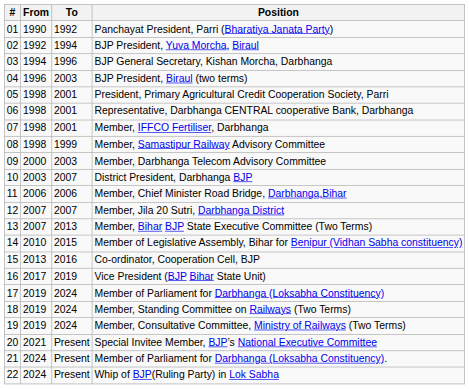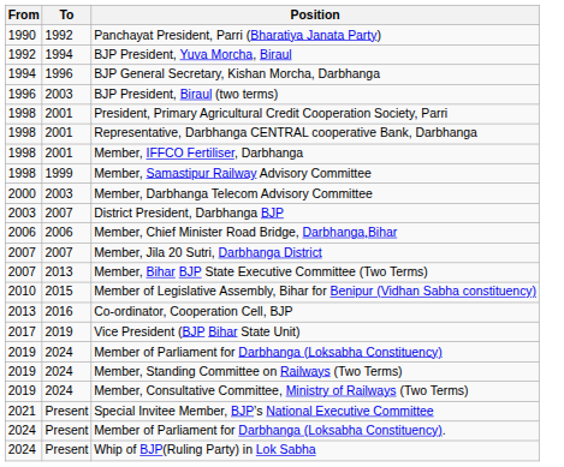- column: # | 01 | 02 | 03 | 04 | 05 | 06 | 07 | 08 | 09 | 10 | 11 | 12 | 13 | 14 | 15 | 16 | 17 | 18 | 19 | 20 | 21 | 22
